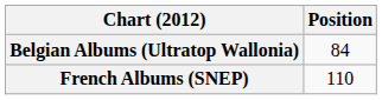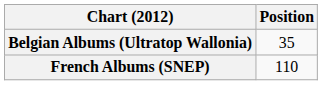Belgian Albums (Ultratop Wallonia) | Position: 84 -> 35
